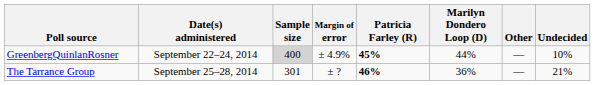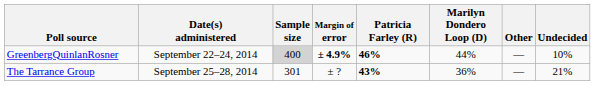GreenbergQuinlanRosner | Margin of error: normal -> bold
GreenbergQuinlanRosner | Patricia Farley (R): 45% -> 46%
The Tarrance Group | Patricia Farley (R): 46% -> 43%
